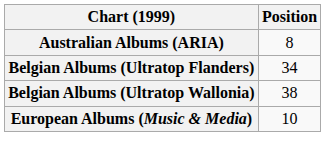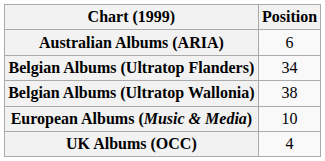Australian Albums (ARIA) | Position: 8 -> 6
+ row: UK Albums (OCC) | 4
